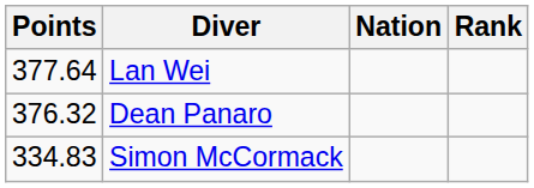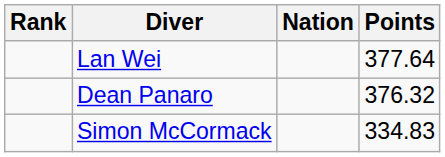columns swapped: Rank <-> Points
